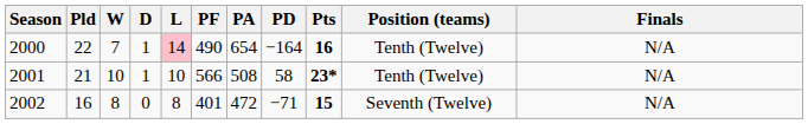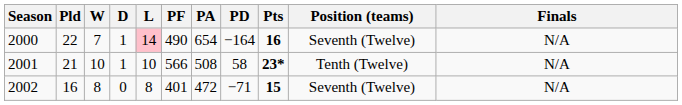2000 | Position (teams): Tenth (Twelve) -> Seventh (Twelve)
